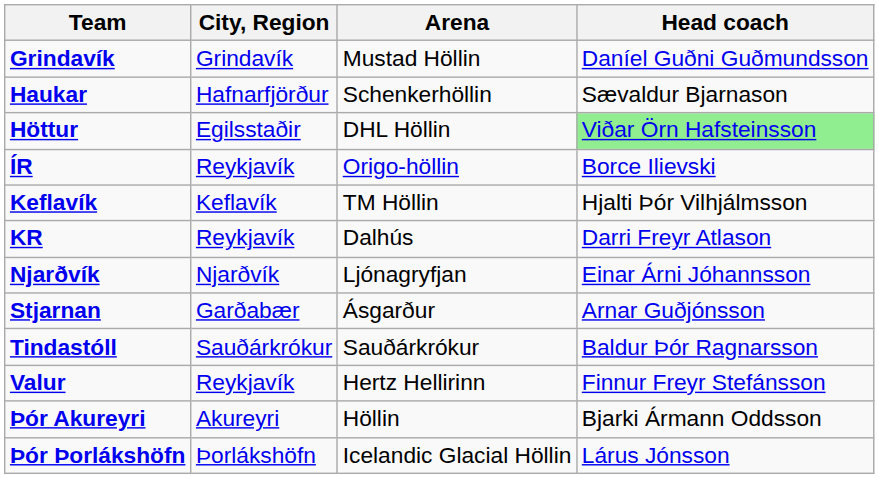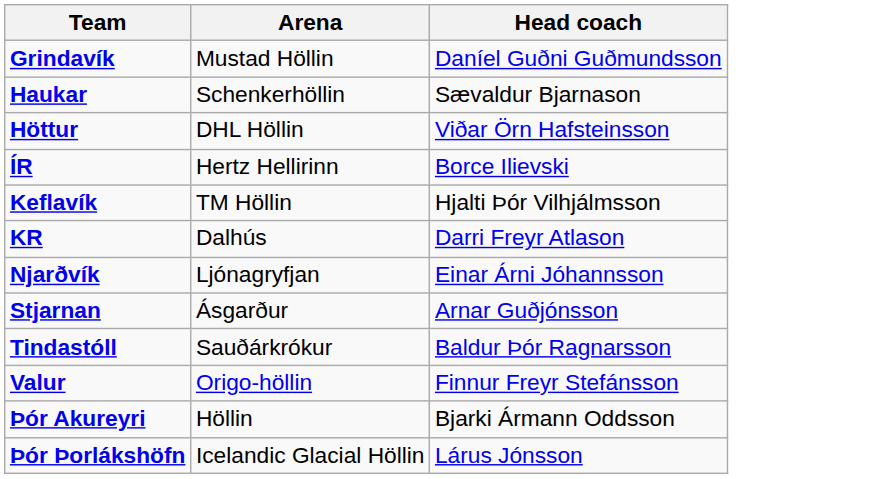- column: City, Region | Grindavík | Hafnarfjörður | Egilsstaðir | Reykjavík | Keflavík | Reykjavík | Njarðvík | Garðabær | Sauðárkrókur | Reykjavík | Akureyri | Þorlákshöfn
Höttur | Head coach: lightgreen background -> no background
ÍR | Arena: Origo-höllin -> Hertz Hellirinn
Valur | Arena: Hertz Hellirinn -> Origo-höllin
